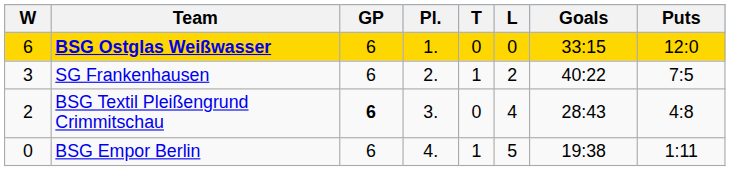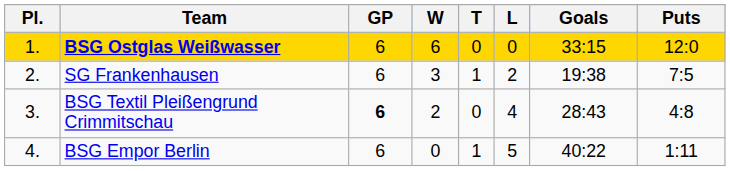columns swapped: Pl. <-> W
SG Frankenhausen | Goals: 40:22 -> 19:38
BSG Empor Berlin | Goals: 19:38 -> 40:22
